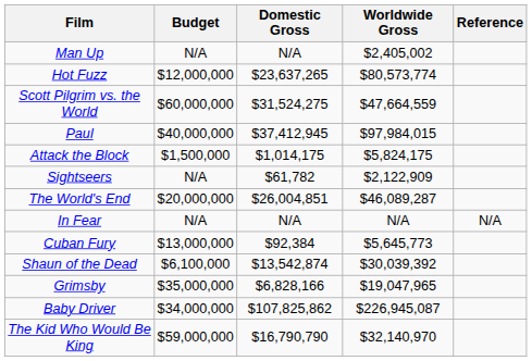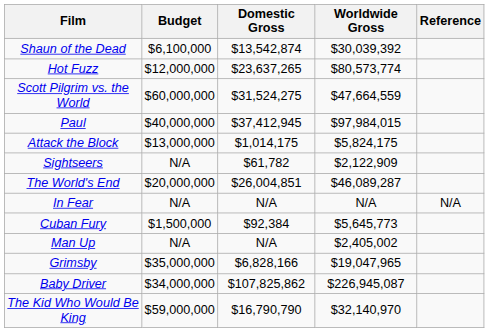rows swapped: Shaun of the Dead <-> Man Up
Attack the Block | Budget: $1,500,000 -> $13,000,000
Cuban Fury | Budget: $13,000,000 -> $1,500,000
